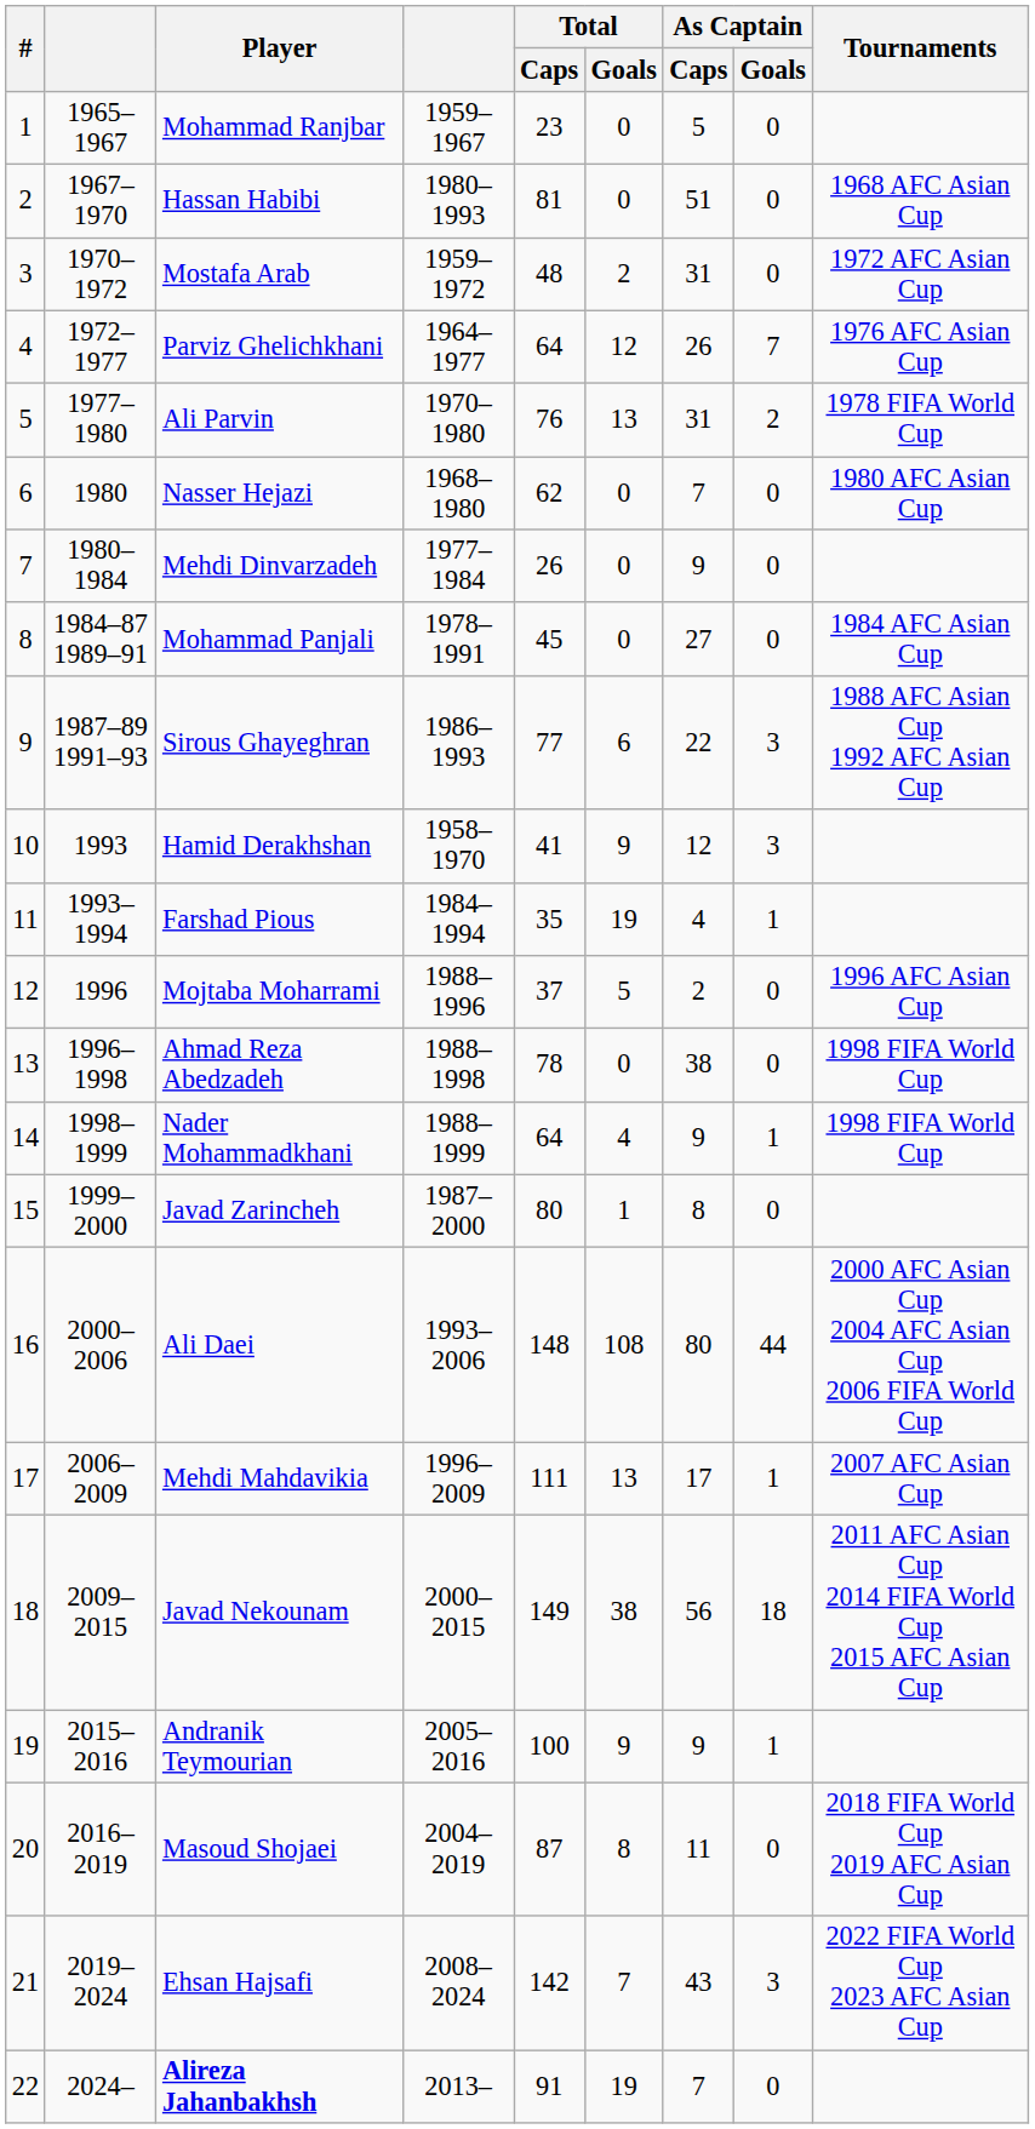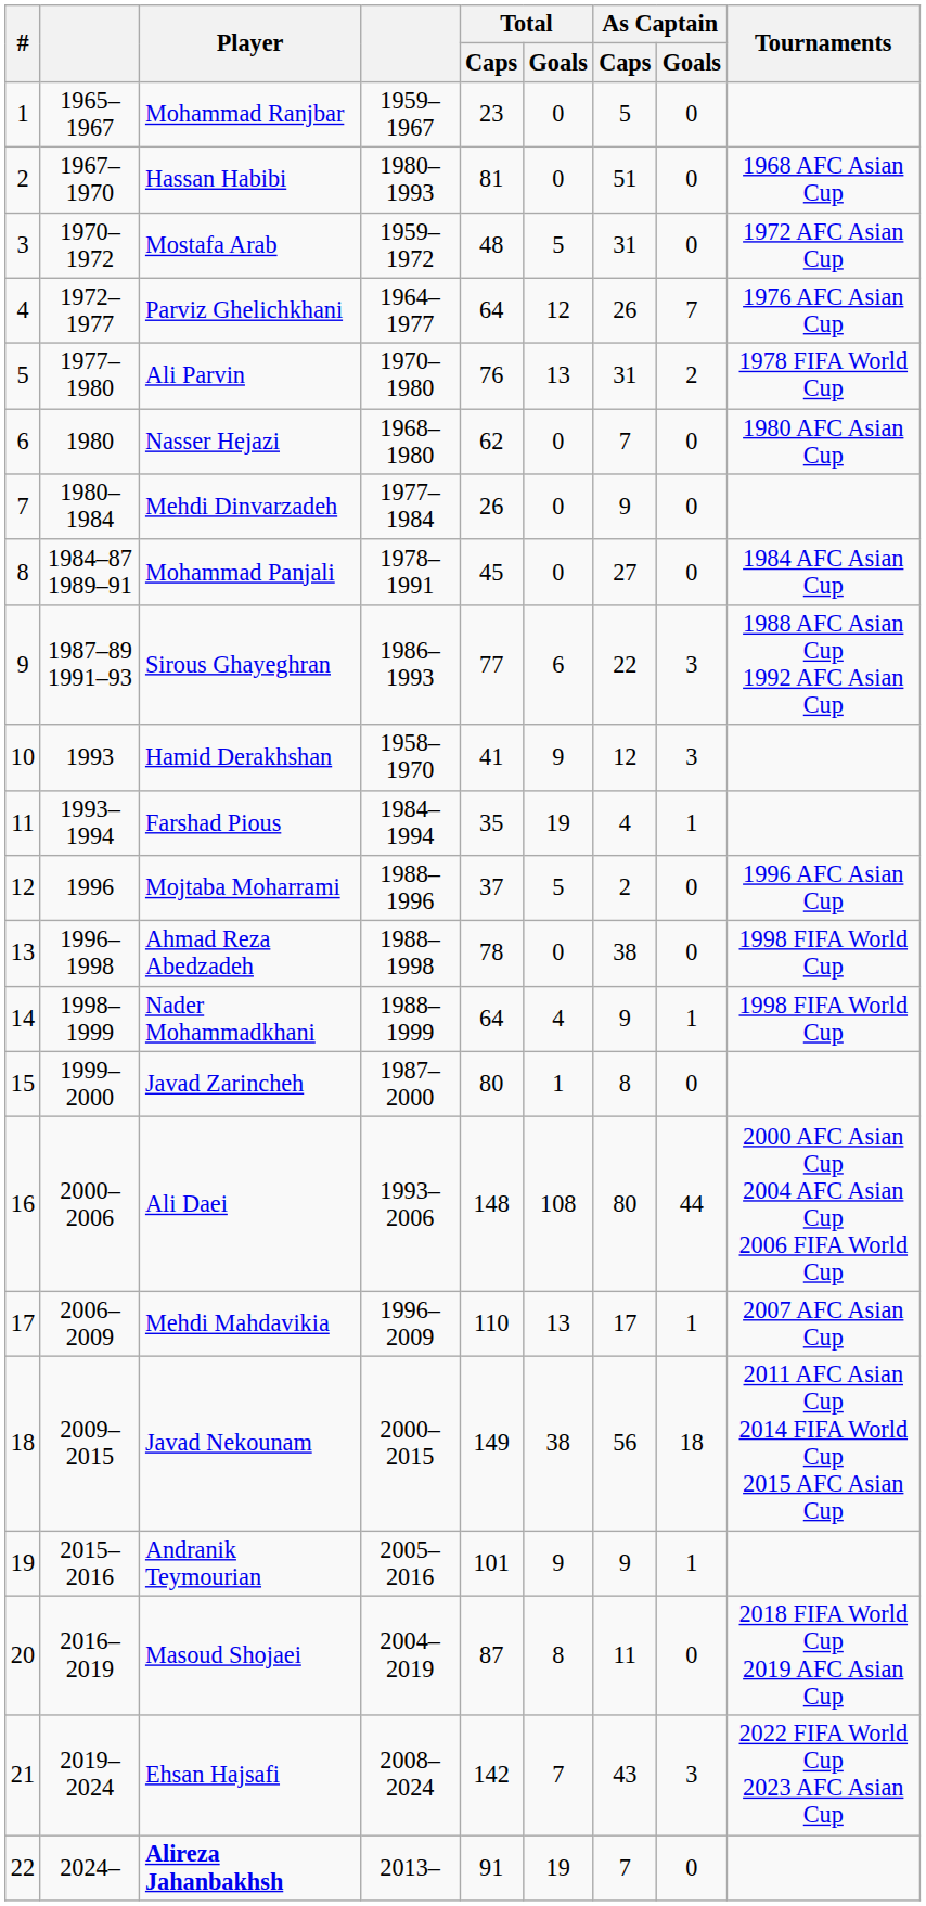Mostafa Arab | Total / Goals: 2 -> 5
Mehdi Mahdavikia | Total / Caps: 111 -> 110
Andranik Teymourian | Total / Caps: 100 -> 101
